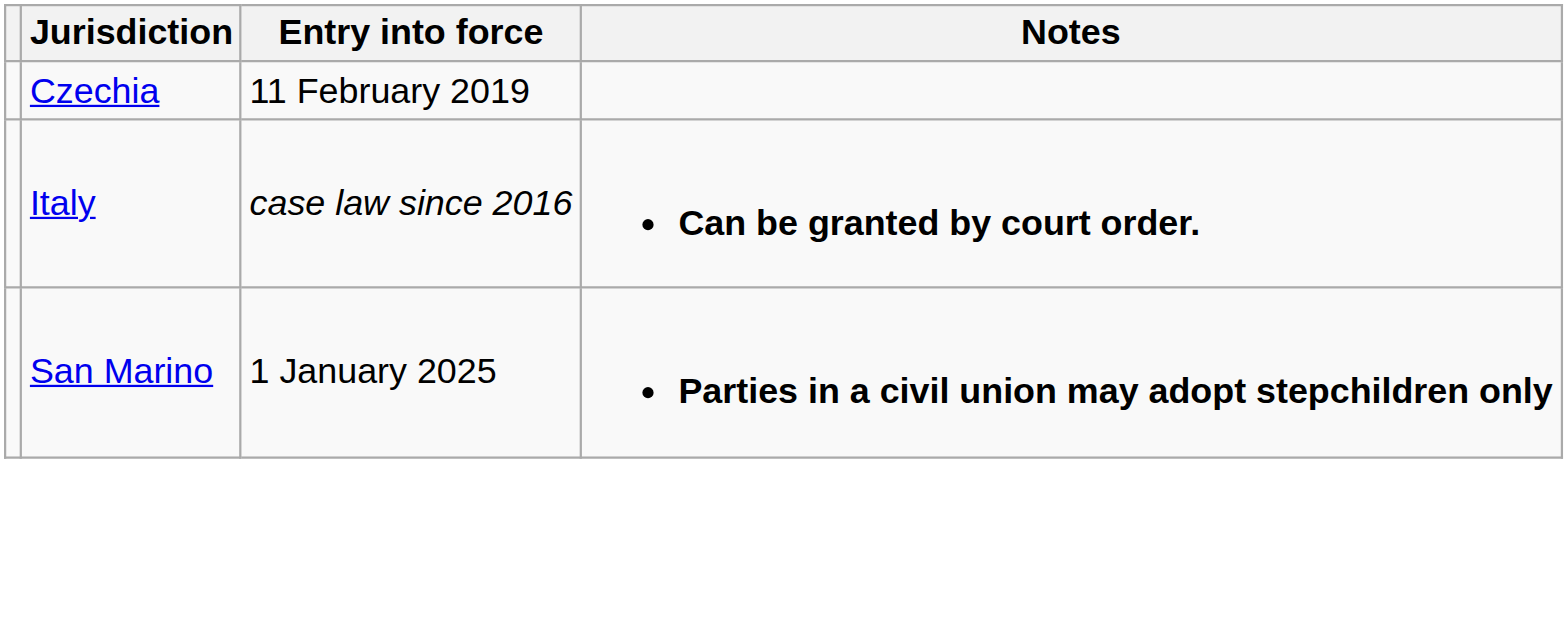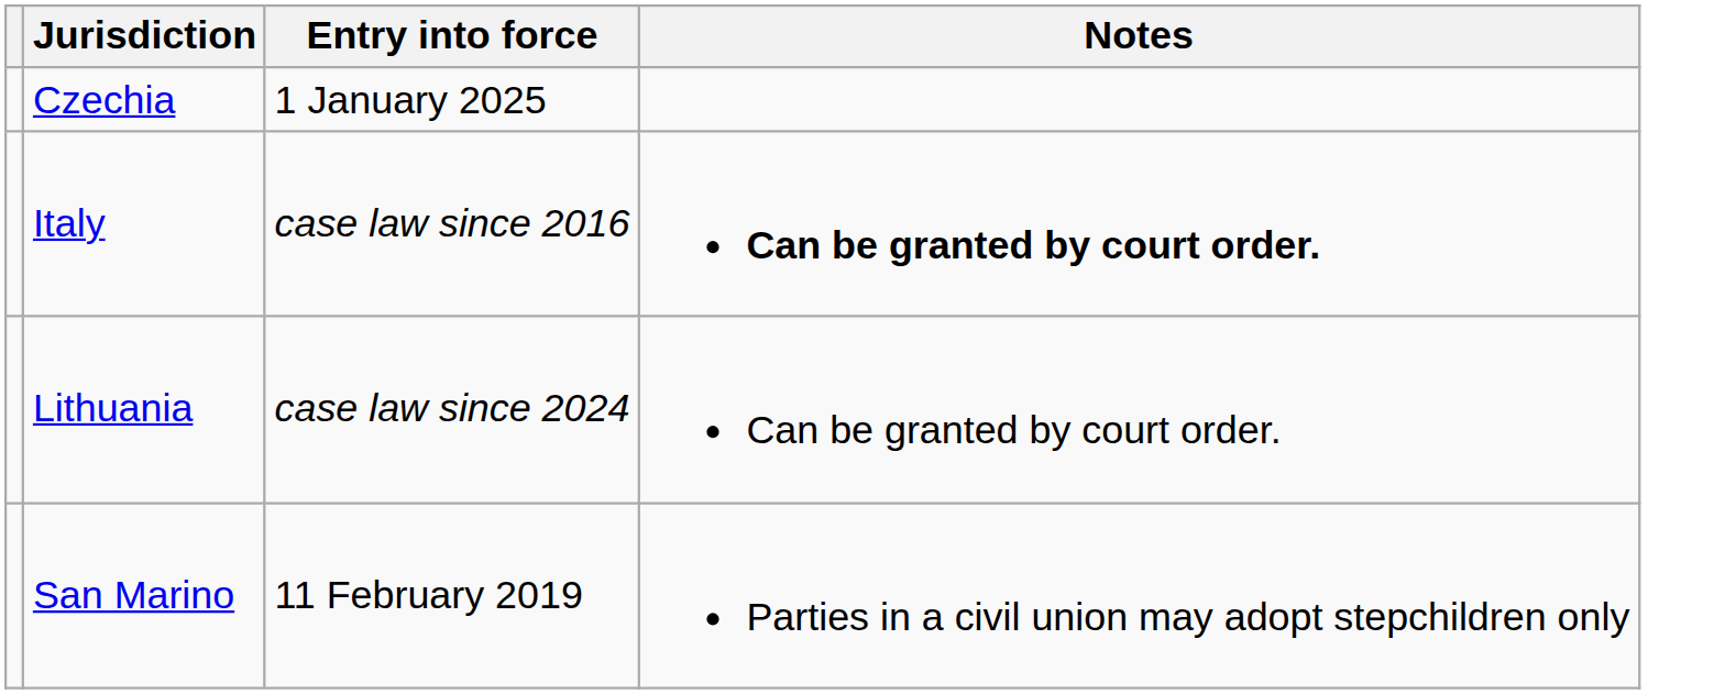Czechia | Entry into force: 11 February 2019 -> 1 January 2025
+ row: Lithuania | case law since 2024 | Can be granted by court order.
San Marino | Entry into force: 1 January 2025 -> 11 February 2019
San Marino | Notes: bold -> normal
